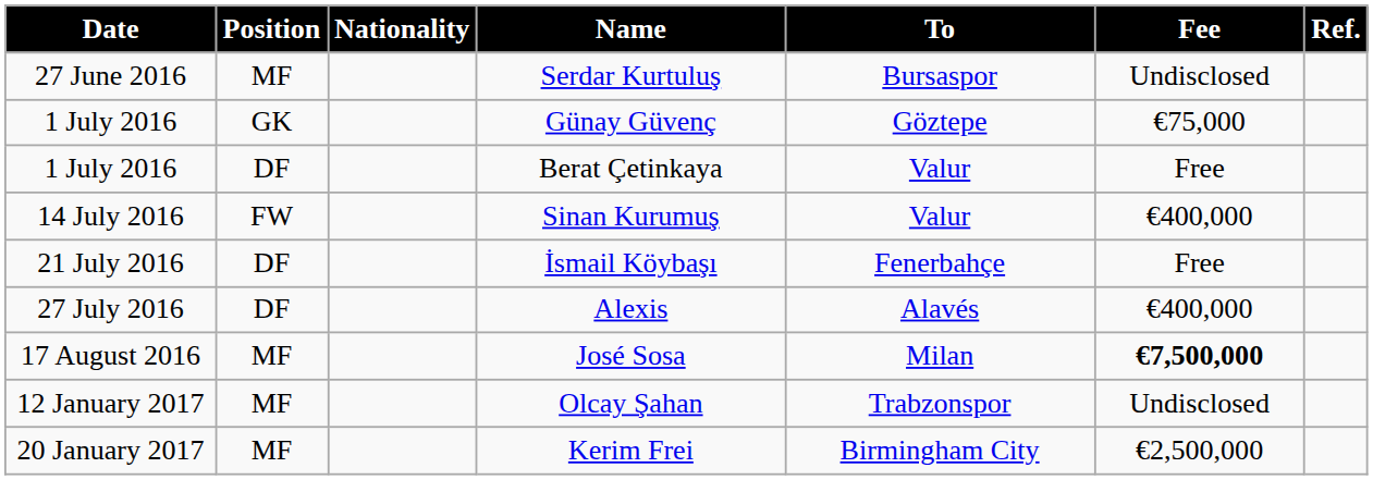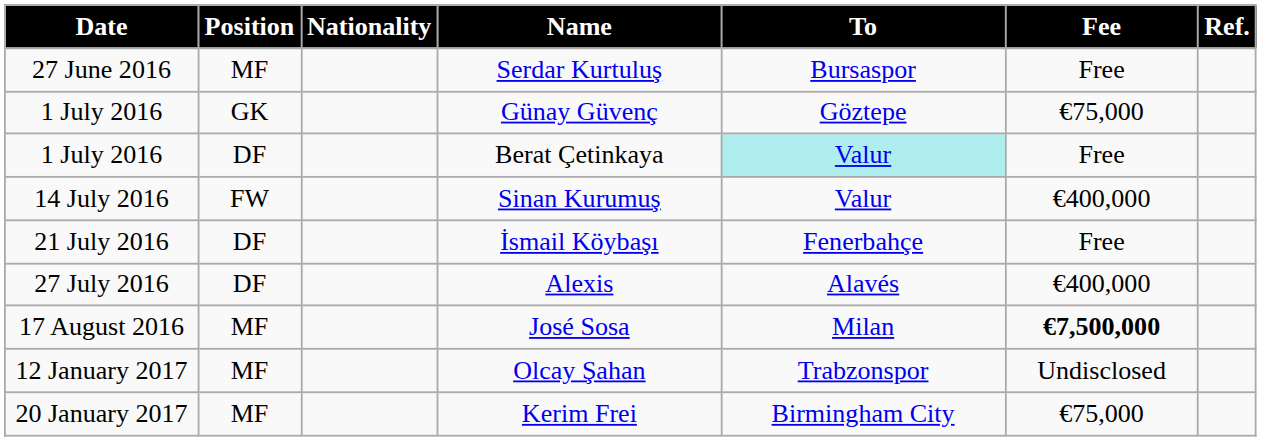Serdar Kurtuluş | Fee: Undisclosed -> Free
Berat Çetinkaya | To: no background -> paleturquoise background
Kerim Frei | Fee: €2,500,000 -> €75,000
